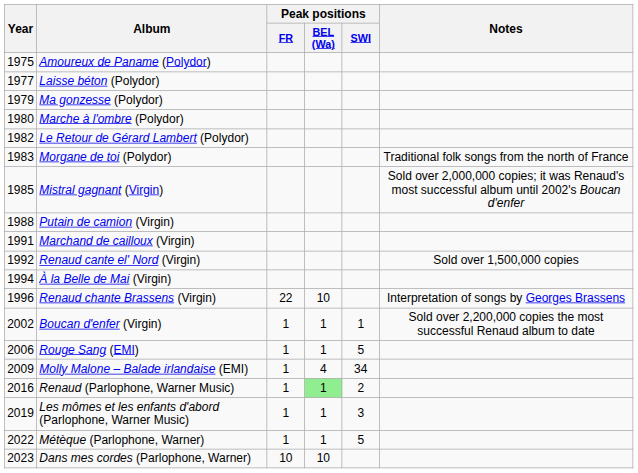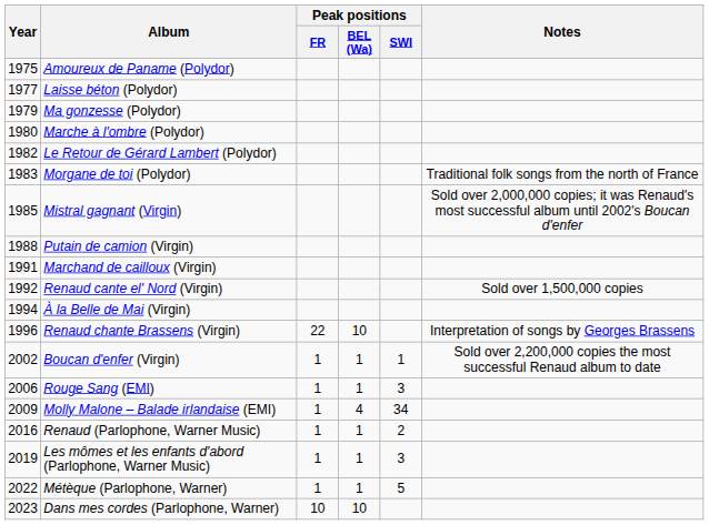Rouge Sang (EMI) | Peak positions / SWI: 5 -> 3
Renaud (Parlophone, Warner Music) | Peak positions / BEL (Wa): lightgreen background -> no background
